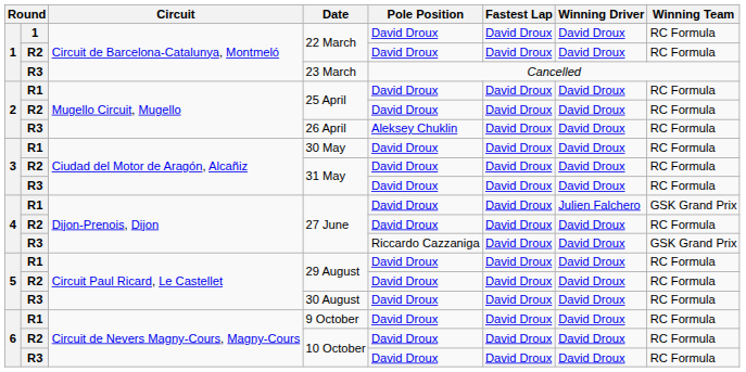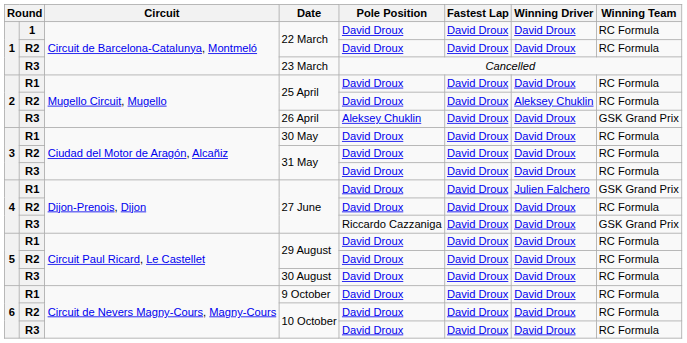R2 / 25 April | Winning Driver: David Droux -> Aleksey Chuklin
26 April | Winning Team: RC Formula -> GSK Grand Prix
